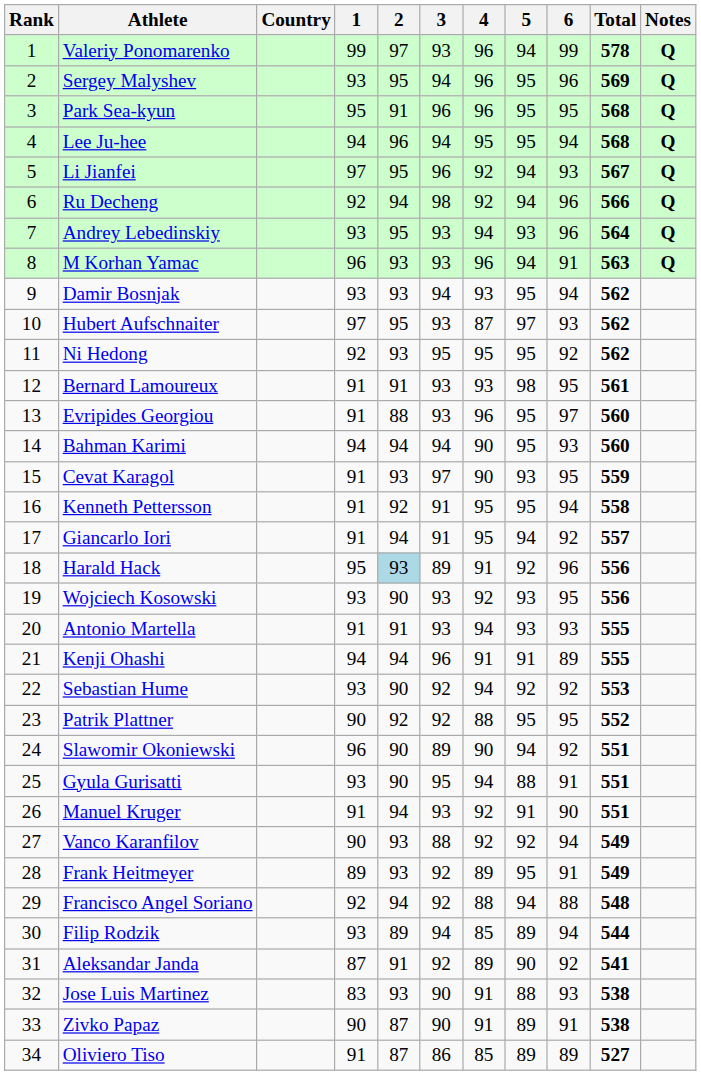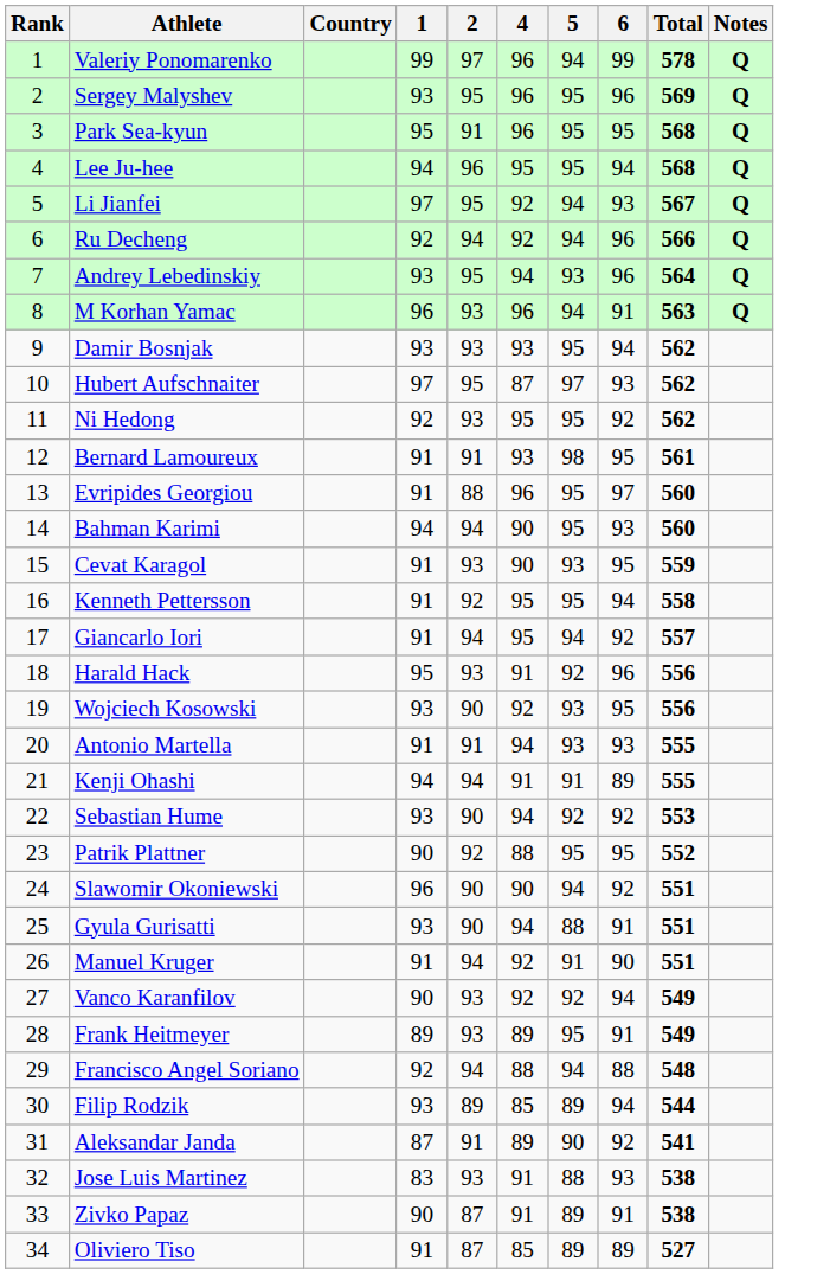- column: 3 | 93 | 94 | 96 | 94 | 96 | 98 | 93 | 93 | 94 | 93 | 95 | 93 | 93 | 94 | 97 | 91 | 91 | 89 | 93 | 93 | 96 | 92 | 92 | 89 | 95 | 93 | 88 | 92 | 92 | 94 | 92 | 90 | 90 | 86
Harald Hack | 2: lightblue background -> no background
